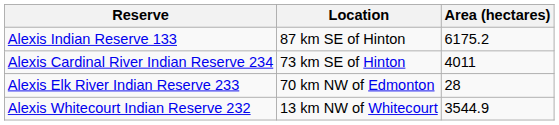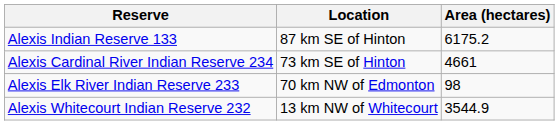Alexis Cardinal River Indian Reserve 234 | Area (hectares): 4011 -> 4661
Alexis Elk River Indian Reserve 233 | Area (hectares): 28 -> 98
